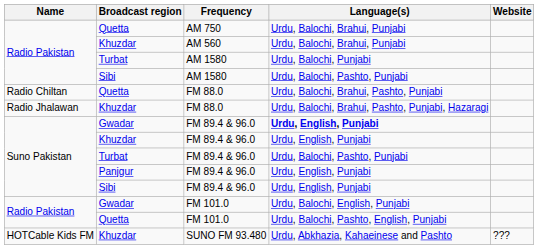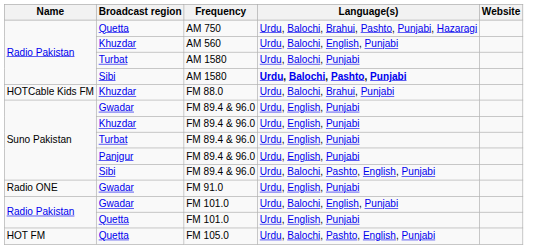AM 750 | Language(s): Urdu, Balochi, Brahui, Punjabi -> Urdu, Balochi, Brahui, Pashto, Punjabi, Hazaragi
AM 560 | Language(s): Urdu, Balochi, Brahui, Punjabi -> Urdu, Balochi, English, Punjabi
Sibi / AM 1580 | Language(s): normal -> bold
- row: Radio Chiltan | Quetta | FM 88.0 | Urdu, Balochi, Brahui, Pashto, Punjabi
Khuzdar / FM 88.0 | Name: Radio Jhalawan -> HOTCable Kids FM
Khuzdar / FM 88.0 | Language(s): Urdu, Balochi, Brahui, Pashto, Punjabi, Hazaragi -> Urdu, Balochi, Brahui, Punjabi
Gwadar / FM 89.4 & 96.0 | Language(s): bold -> normal
Turbat / FM 89.4 & 96.0 | Language(s): Urdu, Balochi, Pashto, Punjabi -> Urdu, English, Punjabi
Sibi / FM 89.4 & 96.0 | Language(s): Urdu, English, Punjabi -> Urdu, Balochi, Pashto, English, Punjabi
+ row: Radio ONE | Gwadar | FM 91.0 | Urdu, English, Punjabi
Quetta / FM 101.0 | Language(s): Urdu, Balochi, Pashto, English, Punjabi -> Urdu, English, Punjabi
+ row: HOT FM | Quetta | FM 105.0 | Urdu, Balochi, Pashto, English, Punjabi
- row: HOTCable Kids FM | Khuzdar | SUNO FM 93.480 | Urdu, Abkhazia, Kahaeinese and Pashto | ???
